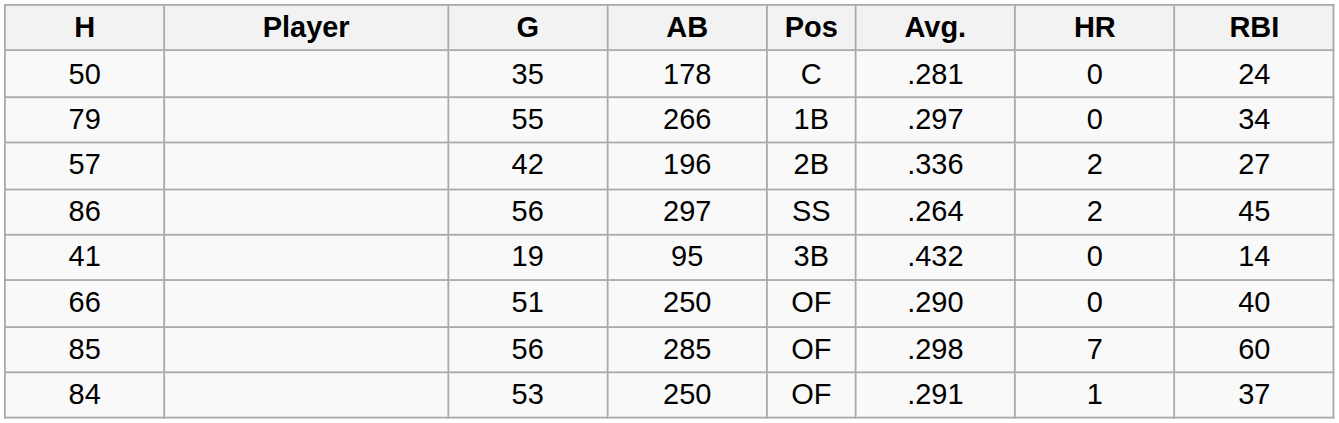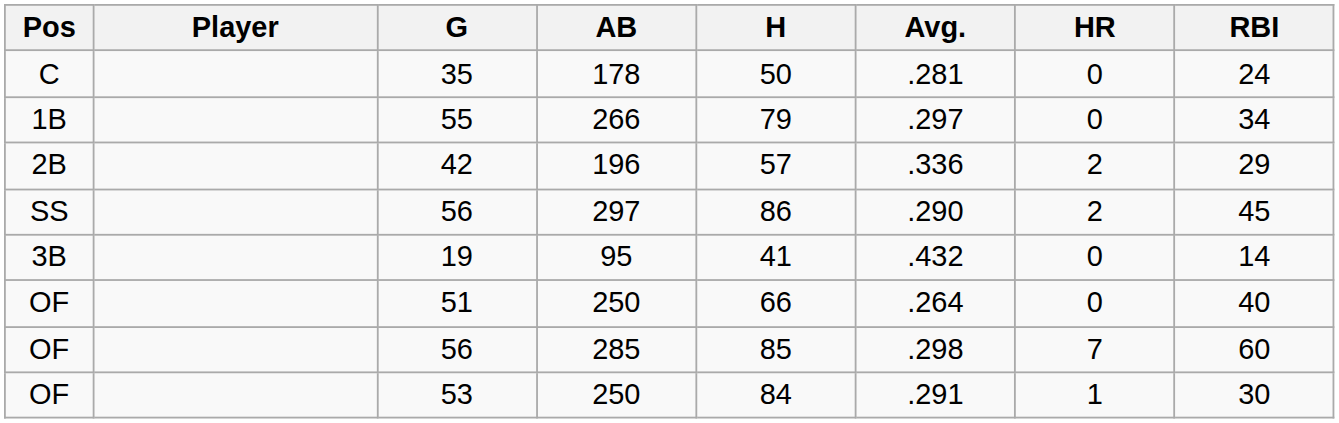columns swapped: Pos <-> H
42 | RBI: 27 -> 29
56 / 297 | Avg.: .264 -> .290
51 | Avg.: .290 -> .264
53 | RBI: 37 -> 30
